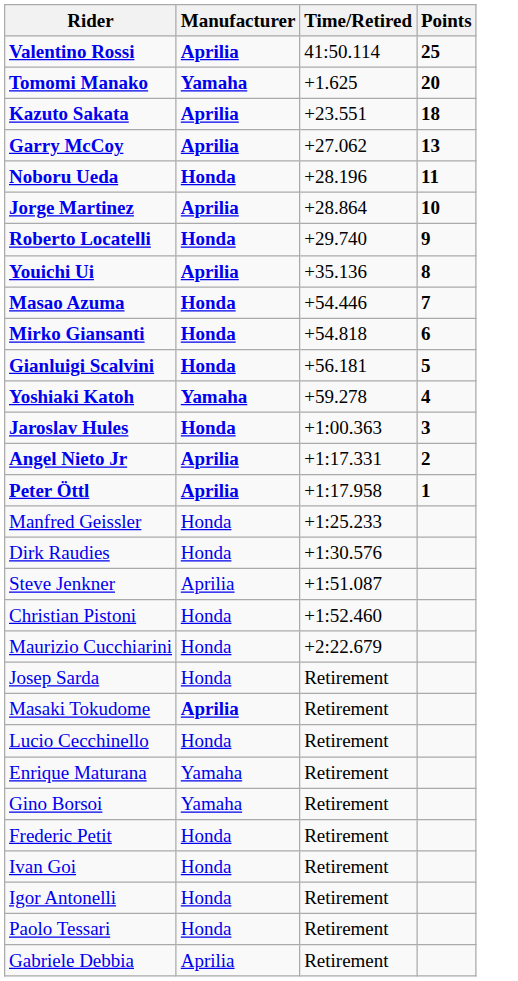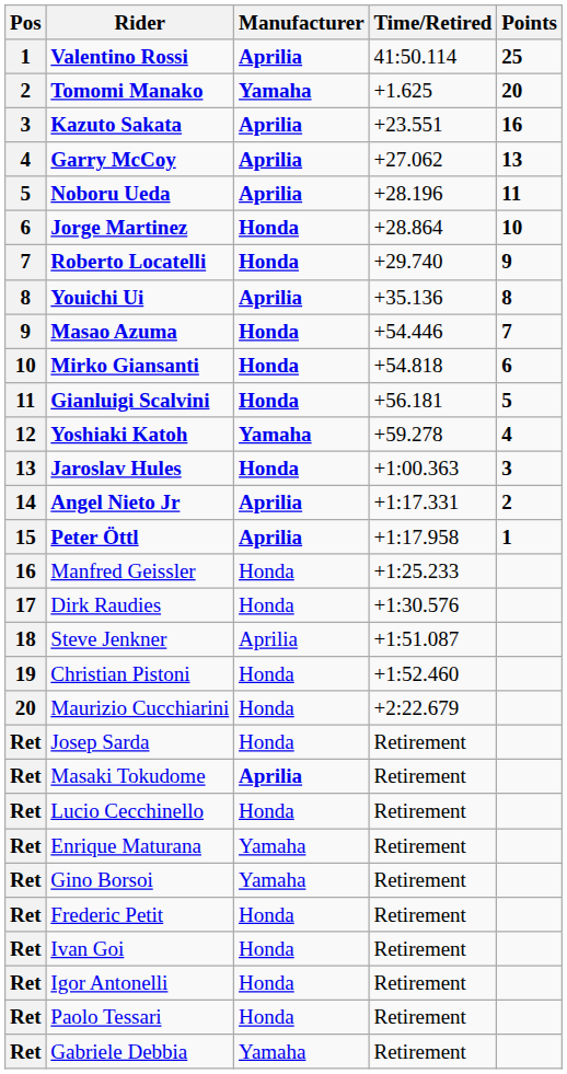+ column: Pos | 1 | 2 | 3 | 4 | 5 | 6 | 7 | 8 | 9 | 10 | 11 | 12 | 13 | 14 | 15 | 16 | 17 | 18 | 19 | 20 | Ret | Ret | Ret | Ret | Ret | Ret | Ret | Ret | Ret | Ret
Kazuto Sakata | Points: 18 -> 16
Noboru Ueda | Manufacturer: Honda -> Aprilia
Jorge Martinez | Manufacturer: Aprilia -> Honda
Gabriele Debbia | Manufacturer: Aprilia -> Yamaha
